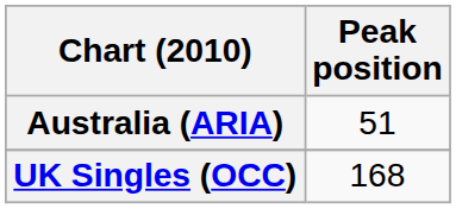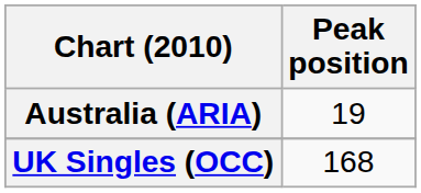Australia (ARIA) | Peak position: 51 -> 19
